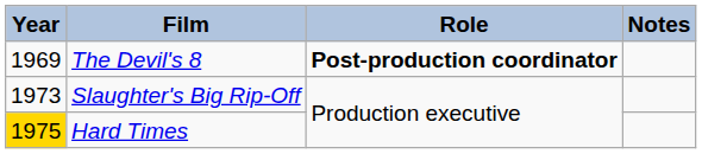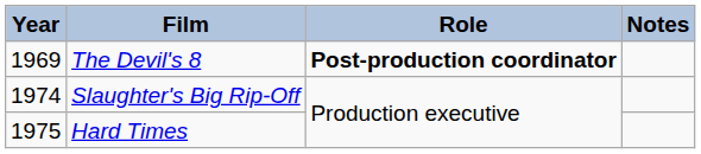Slaughter's Big Rip-Off | Year: 1973 -> 1974
Hard Times | Year: gold background -> no background
